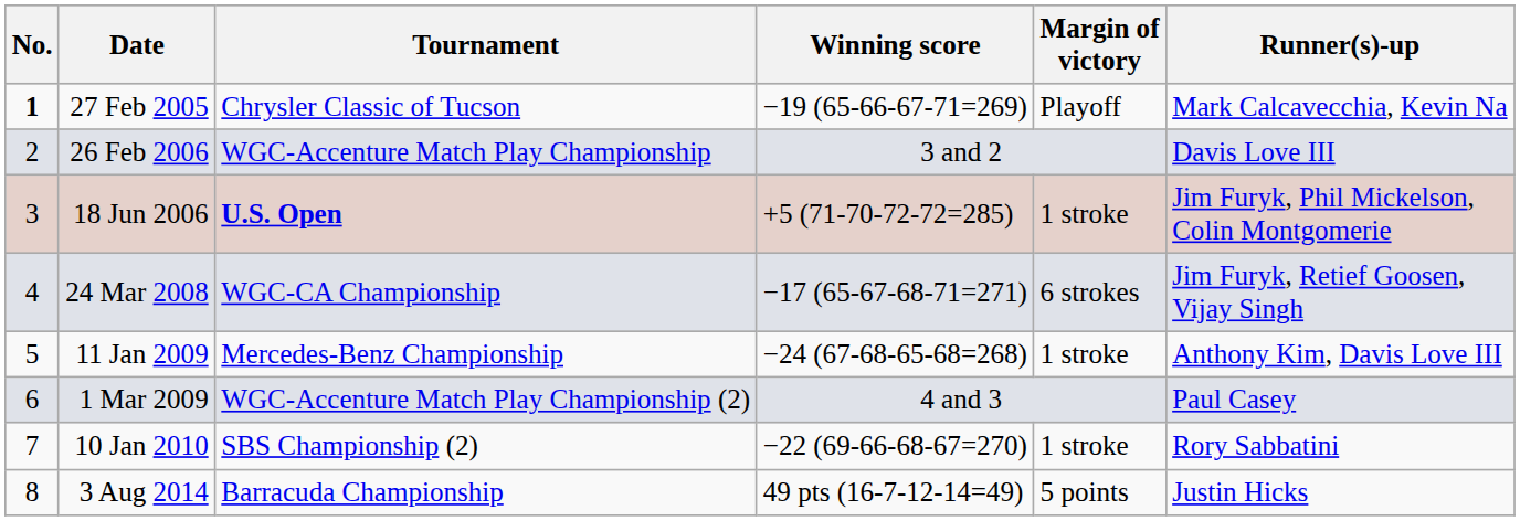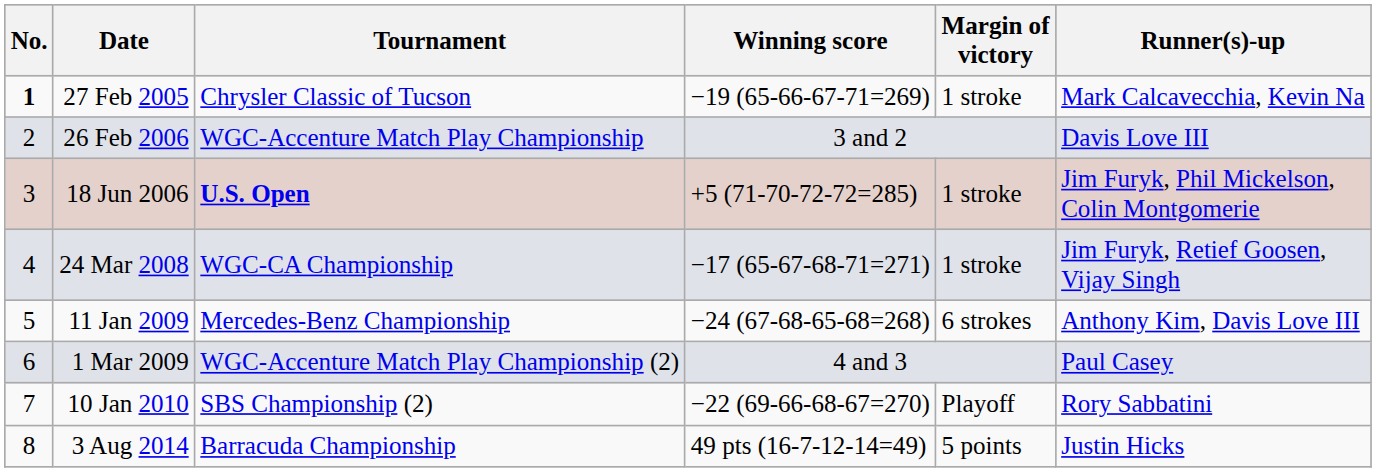27 Feb 2005 | Margin of victory: Playoff -> 1 stroke
24 Mar 2008 | Margin of victory: 6 strokes -> 1 stroke
11 Jan 2009 | Margin of victory: 1 stroke -> 6 strokes
10 Jan 2010 | Margin of victory: 1 stroke -> Playoff
